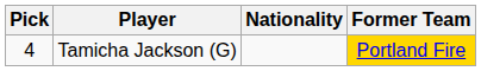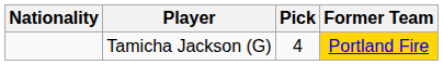columns swapped: Pick <-> Nationality
